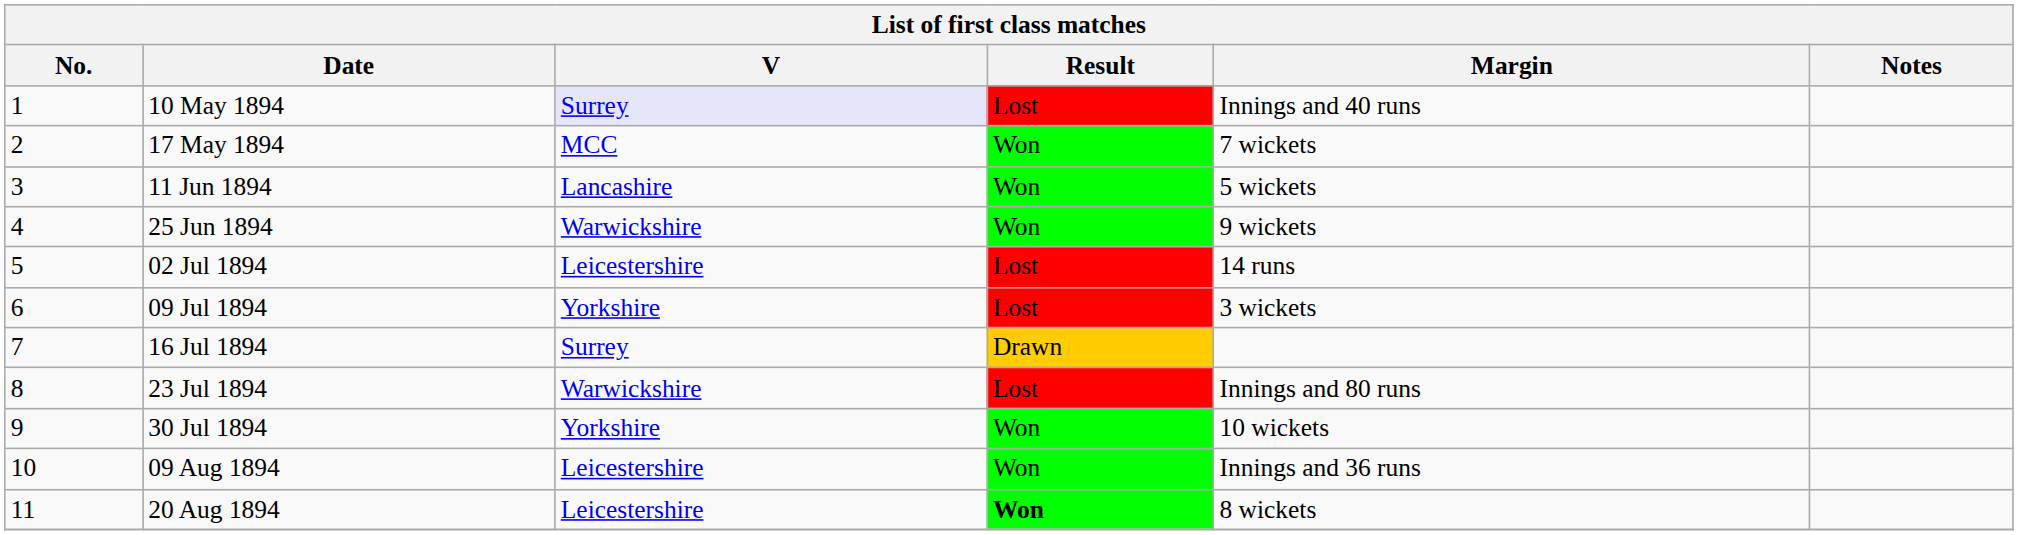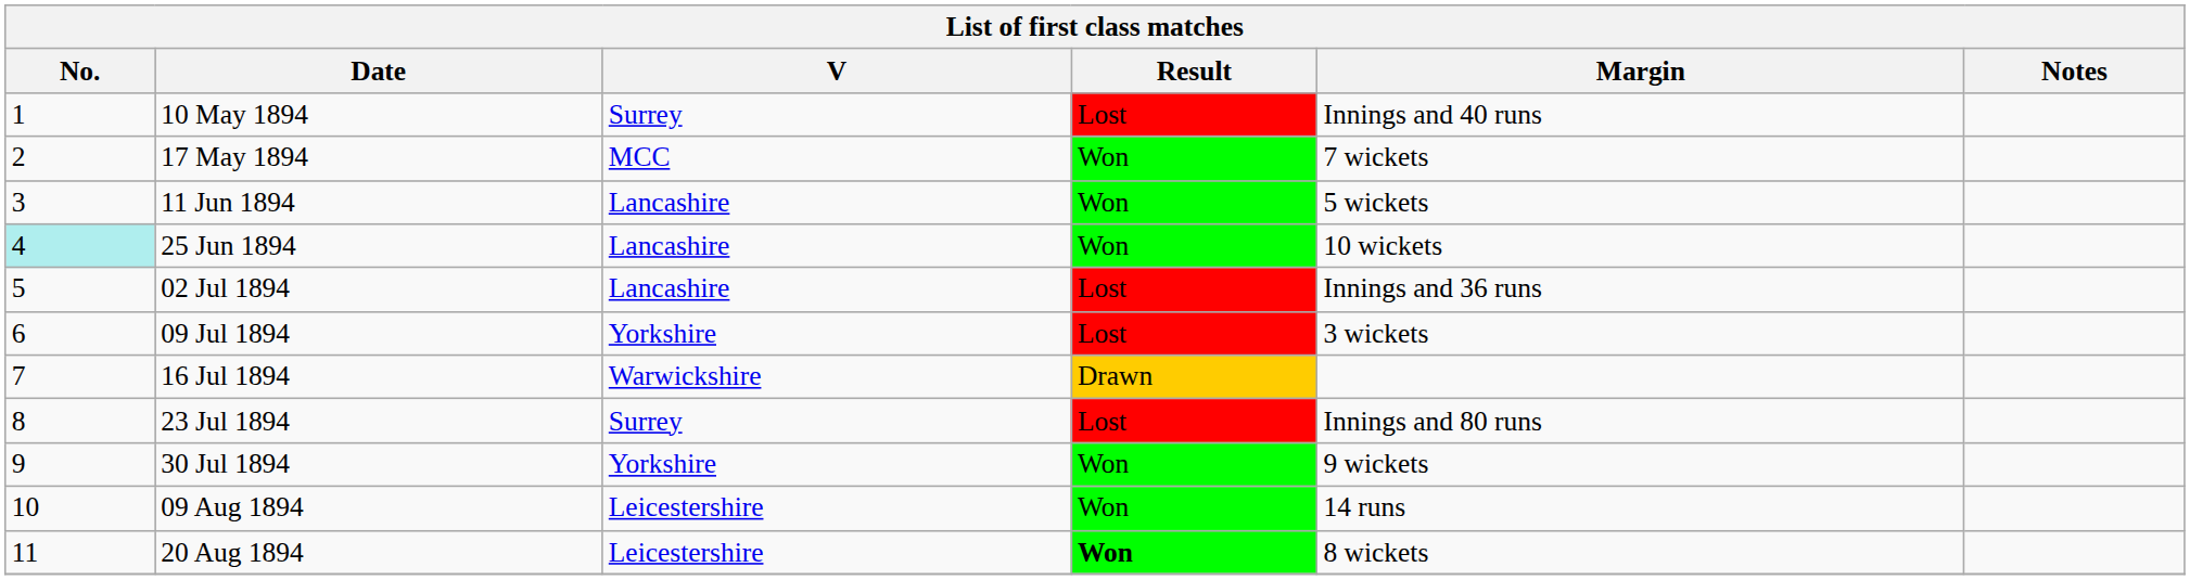10 May 1894 | V: lavender background -> no background
25 Jun 1894 | No.: no background -> paleturquoise background
25 Jun 1894 | V: Warwickshire -> Lancashire
25 Jun 1894 | Margin: 9 wickets -> 10 wickets
02 Jul 1894 | V: Leicestershire -> Lancashire
02 Jul 1894 | Margin: 14 runs -> Innings and 36 runs
16 Jul 1894 | V: Surrey -> Warwickshire
23 Jul 1894 | V: Warwickshire -> Surrey
30 Jul 1894 | Margin: 10 wickets -> 9 wickets
09 Aug 1894 | Margin: Innings and 36 runs -> 14 runs
